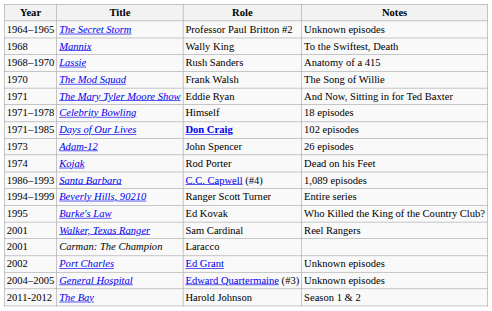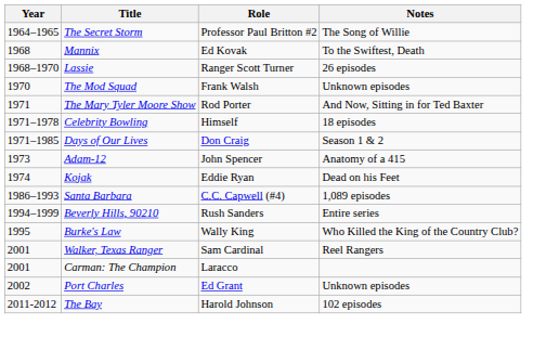The Secret Storm | Notes: Unknown episodes -> The Song of Willie
Mannix | Role: Wally King -> Ed Kovak
Lassie | Role: Rush Sanders -> Ranger Scott Turner
Lassie | Notes: Anatomy of a 415 -> 26 episodes
The Mod Squad | Notes: The Song of Willie -> Unknown episodes
The Mary Tyler Moore Show | Role: Eddie Ryan -> Rod Porter
Days of Our Lives | Role: bold -> normal
Days of Our Lives | Notes: 102 episodes -> Season 1 & 2
Adam-12 | Notes: 26 episodes -> Anatomy of a 415
Kojak | Role: Rod Porter -> Eddie Ryan
Beverly Hills, 90210 | Role: Ranger Scott Turner -> Rush Sanders
Burke's Law | Role: Ed Kovak -> Wally King
- row: 2004–2005 | General Hospital | Edward Quartermaine (#3) | Unknown episodes
The Bay | Notes: Season 1 & 2 -> 102 episodes
